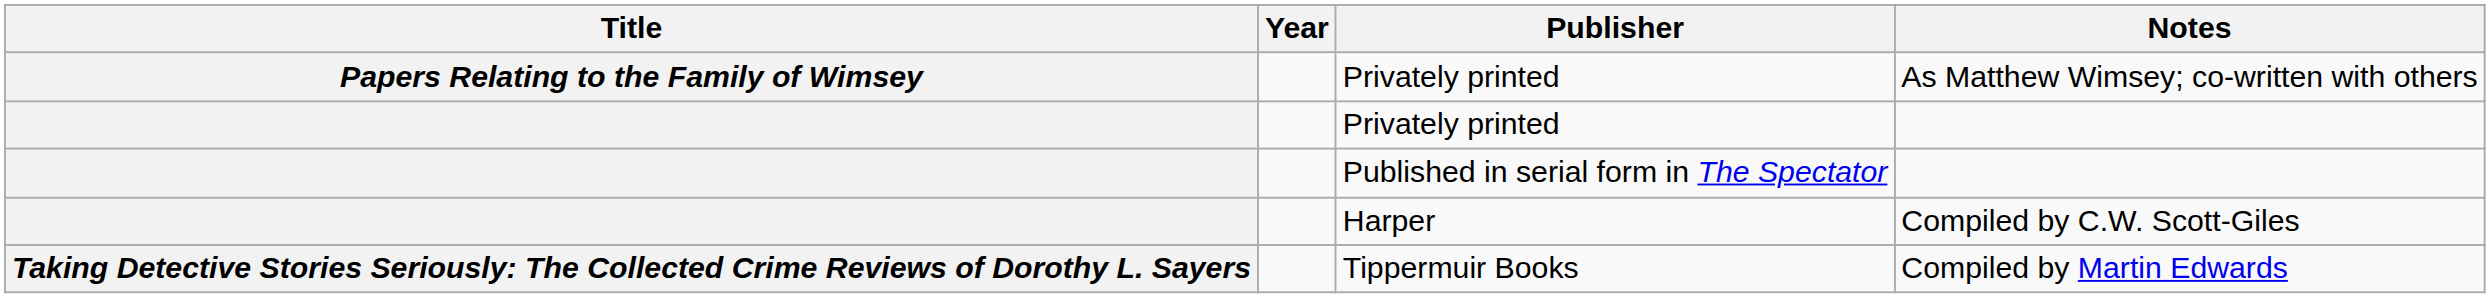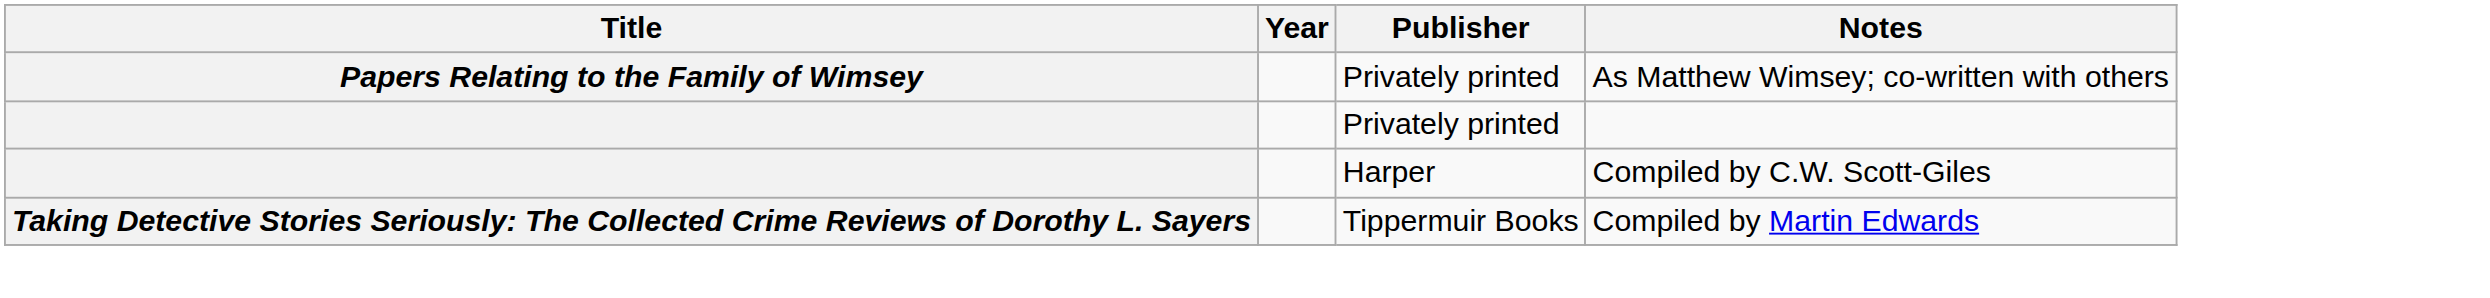- row: Published in serial form in The Spectator
